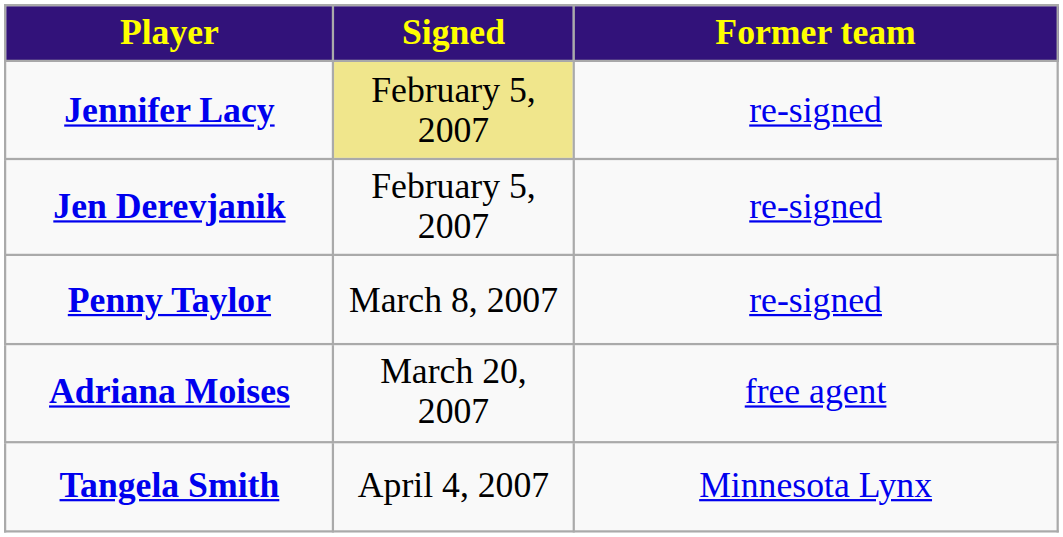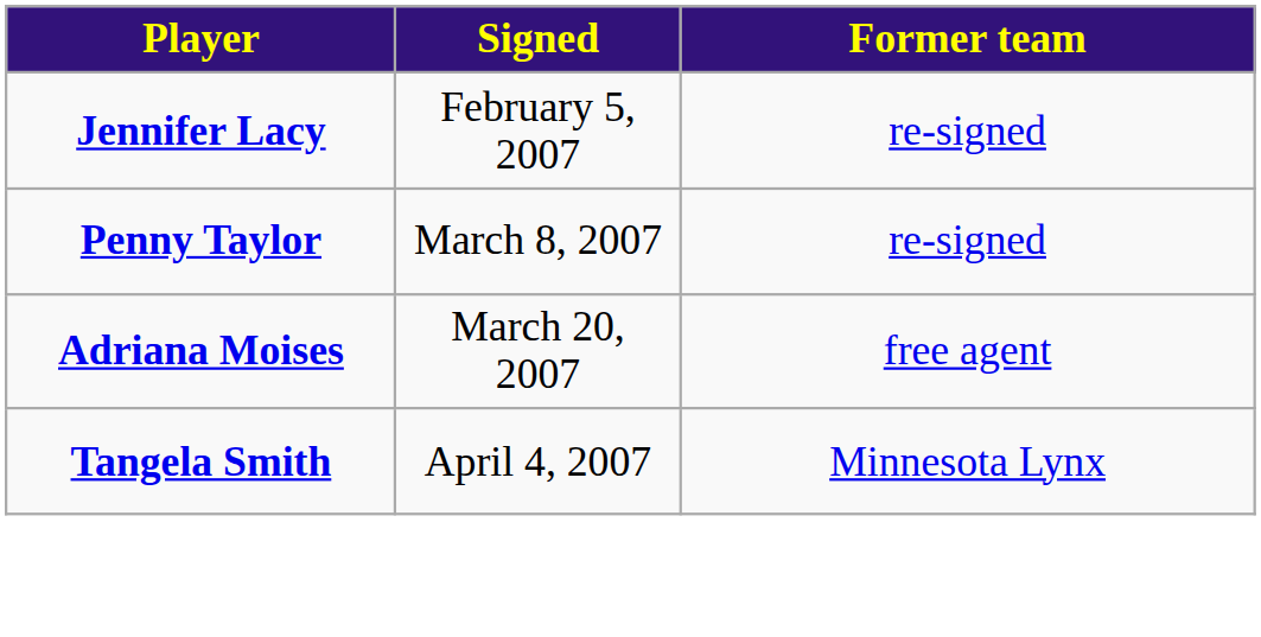Jennifer Lacy | Signed: khaki background -> no background
- row: Jen Derevjanik | February 5, 2007 | re-signed
